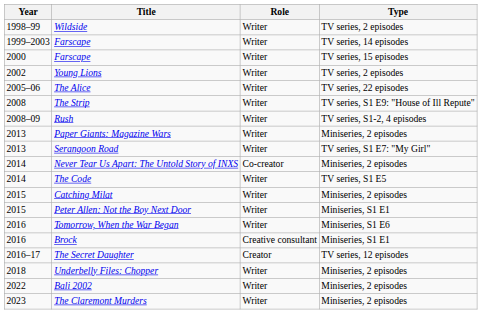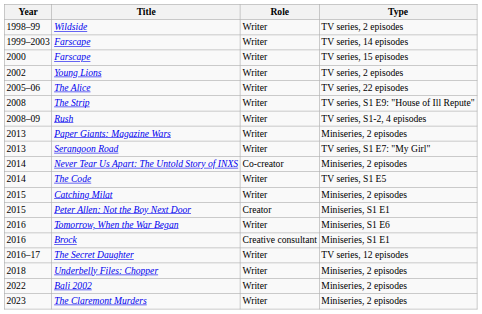Peter Allen: Not the Boy Next Door | Role: Writer -> Creator
The Secret Daughter | Role: Creator -> Writer
